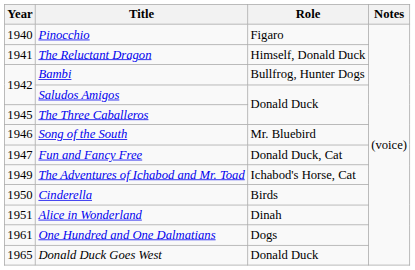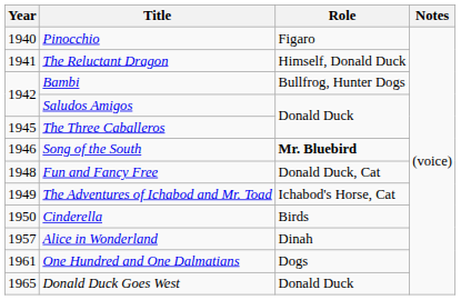Song of the South | Role: normal -> bold
Fun and Fancy Free | Year: 1947 -> 1948
Alice in Wonderland | Year: 1951 -> 1957
